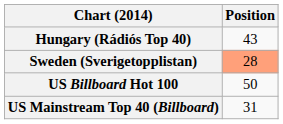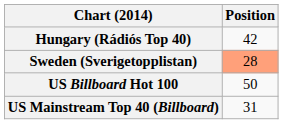Hungary (Rádiós Top 40) | Position: 43 -> 42
